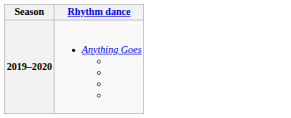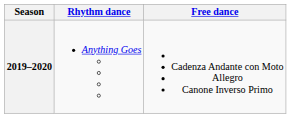+ column: Free dance | Cadenza Andante con Moto Allegro Canone Inverso Primo
